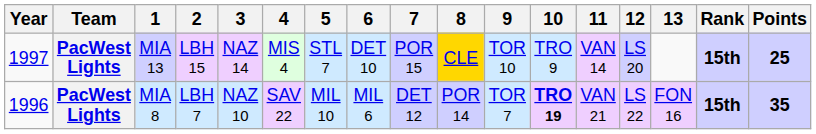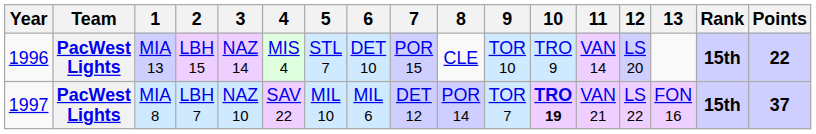MIA 13 | Year: 1997 -> 1996
MIA 13 | 8: gold background -> no background
MIA 13 | Points: 25 -> 22
MIA 8 | Year: 1996 -> 1997
MIA 8 | Points: 35 -> 37
